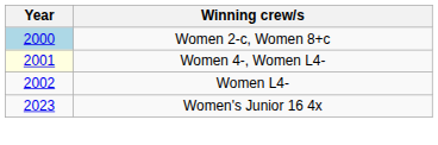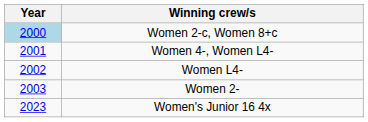Women 4-, Women L4- | Year: lightyellow background -> no background
+ row: 2003 | Women 2-
